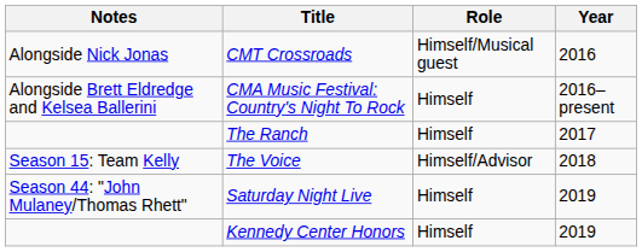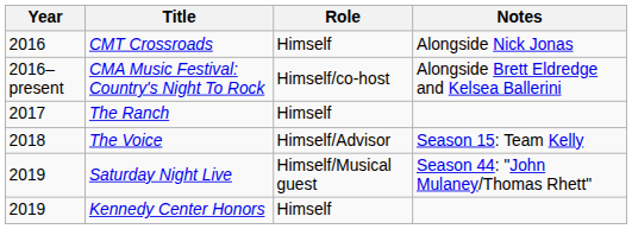columns swapped: Year <-> Notes
CMT Crossroads | Role: Himself/Musical guest -> Himself
CMA Music Festival: Country's Night To Rock | Role: Himself -> Himself/co-host
Saturday Night Live | Role: Himself -> Himself/Musical guest
